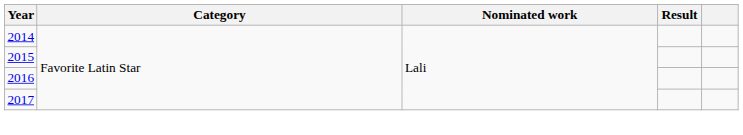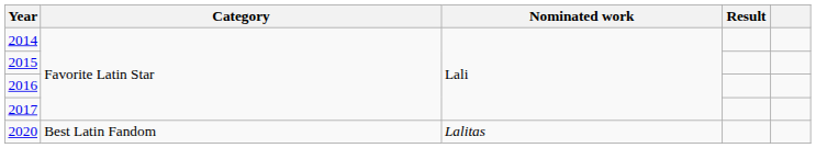+ row: 2020 | Best Latin Fandom | Lalitas
